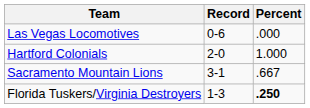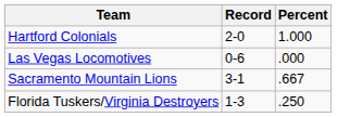rows swapped: Las Vegas Locomotives <-> Hartford Colonials
Florida Tuskers/Virginia Destroyers | Percent: bold -> normal
